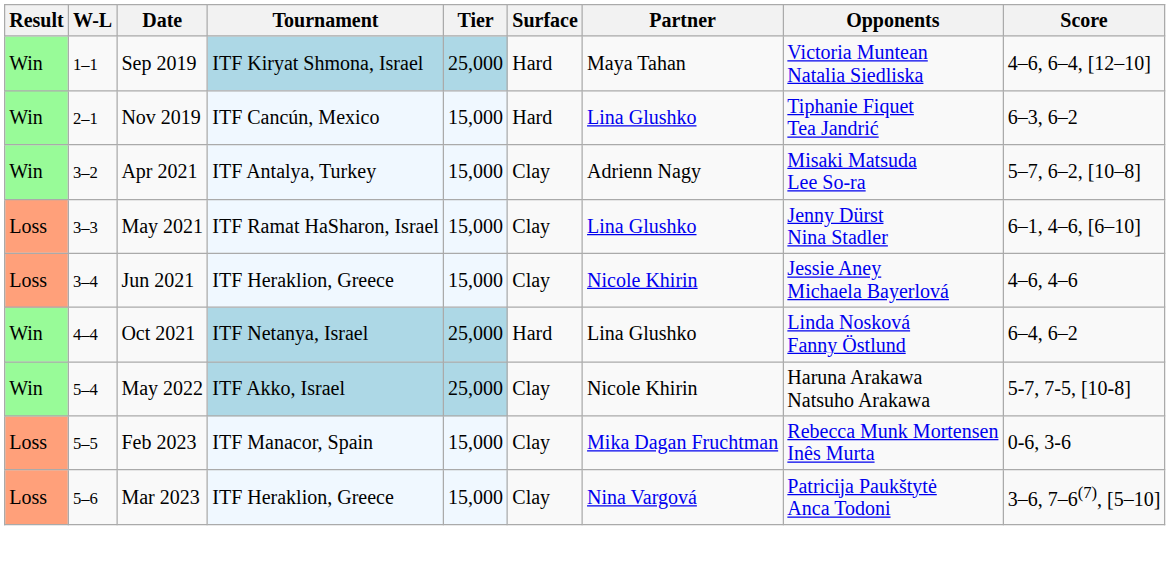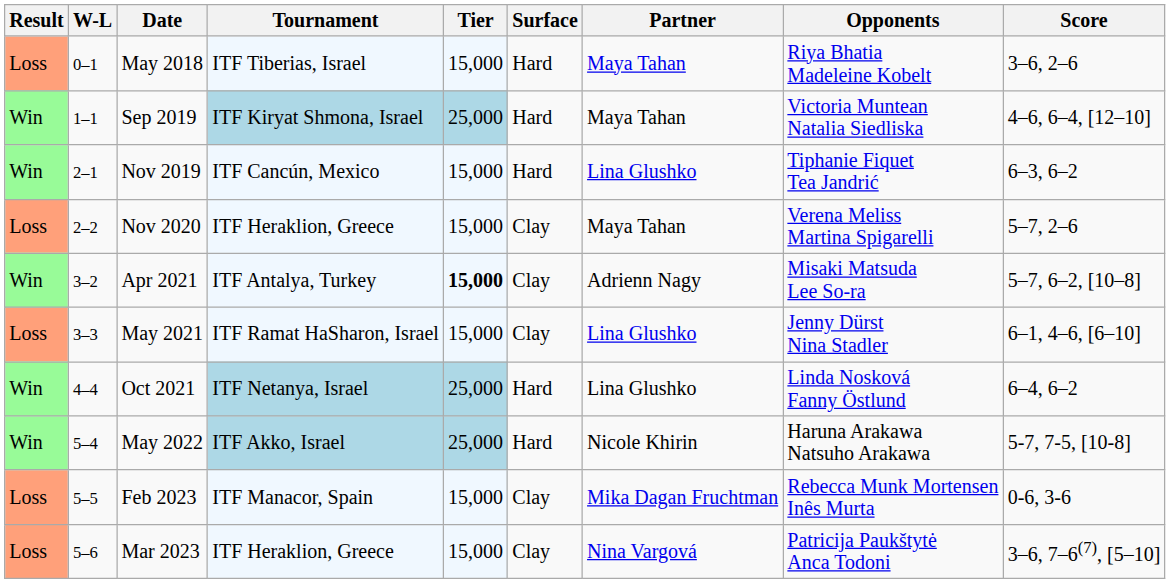+ row: Loss | 0–1 | May 2018 | ITF Tiberias, Israel | 15,000 | Hard | Maya Tahan | Riya Bhatia Madeleine Kobelt | 3–6, 2–6
+ row: Loss | 2–2 | Nov 2020 | ITF Heraklion, Greece | 15,000 | Clay | Maya Tahan | Verena Meliss Martina Spigarelli | 5–7, 2–6
Apr 2021 | Tier: normal -> bold
- row: Loss | 3–4 | Jun 2021 | ITF Heraklion, Greece | 15,000 | Clay | Nicole Khirin | Jessie Aney Michaela Bayerlová | 4–6, 4–6
May 2022 | Surface: Clay -> Hard
